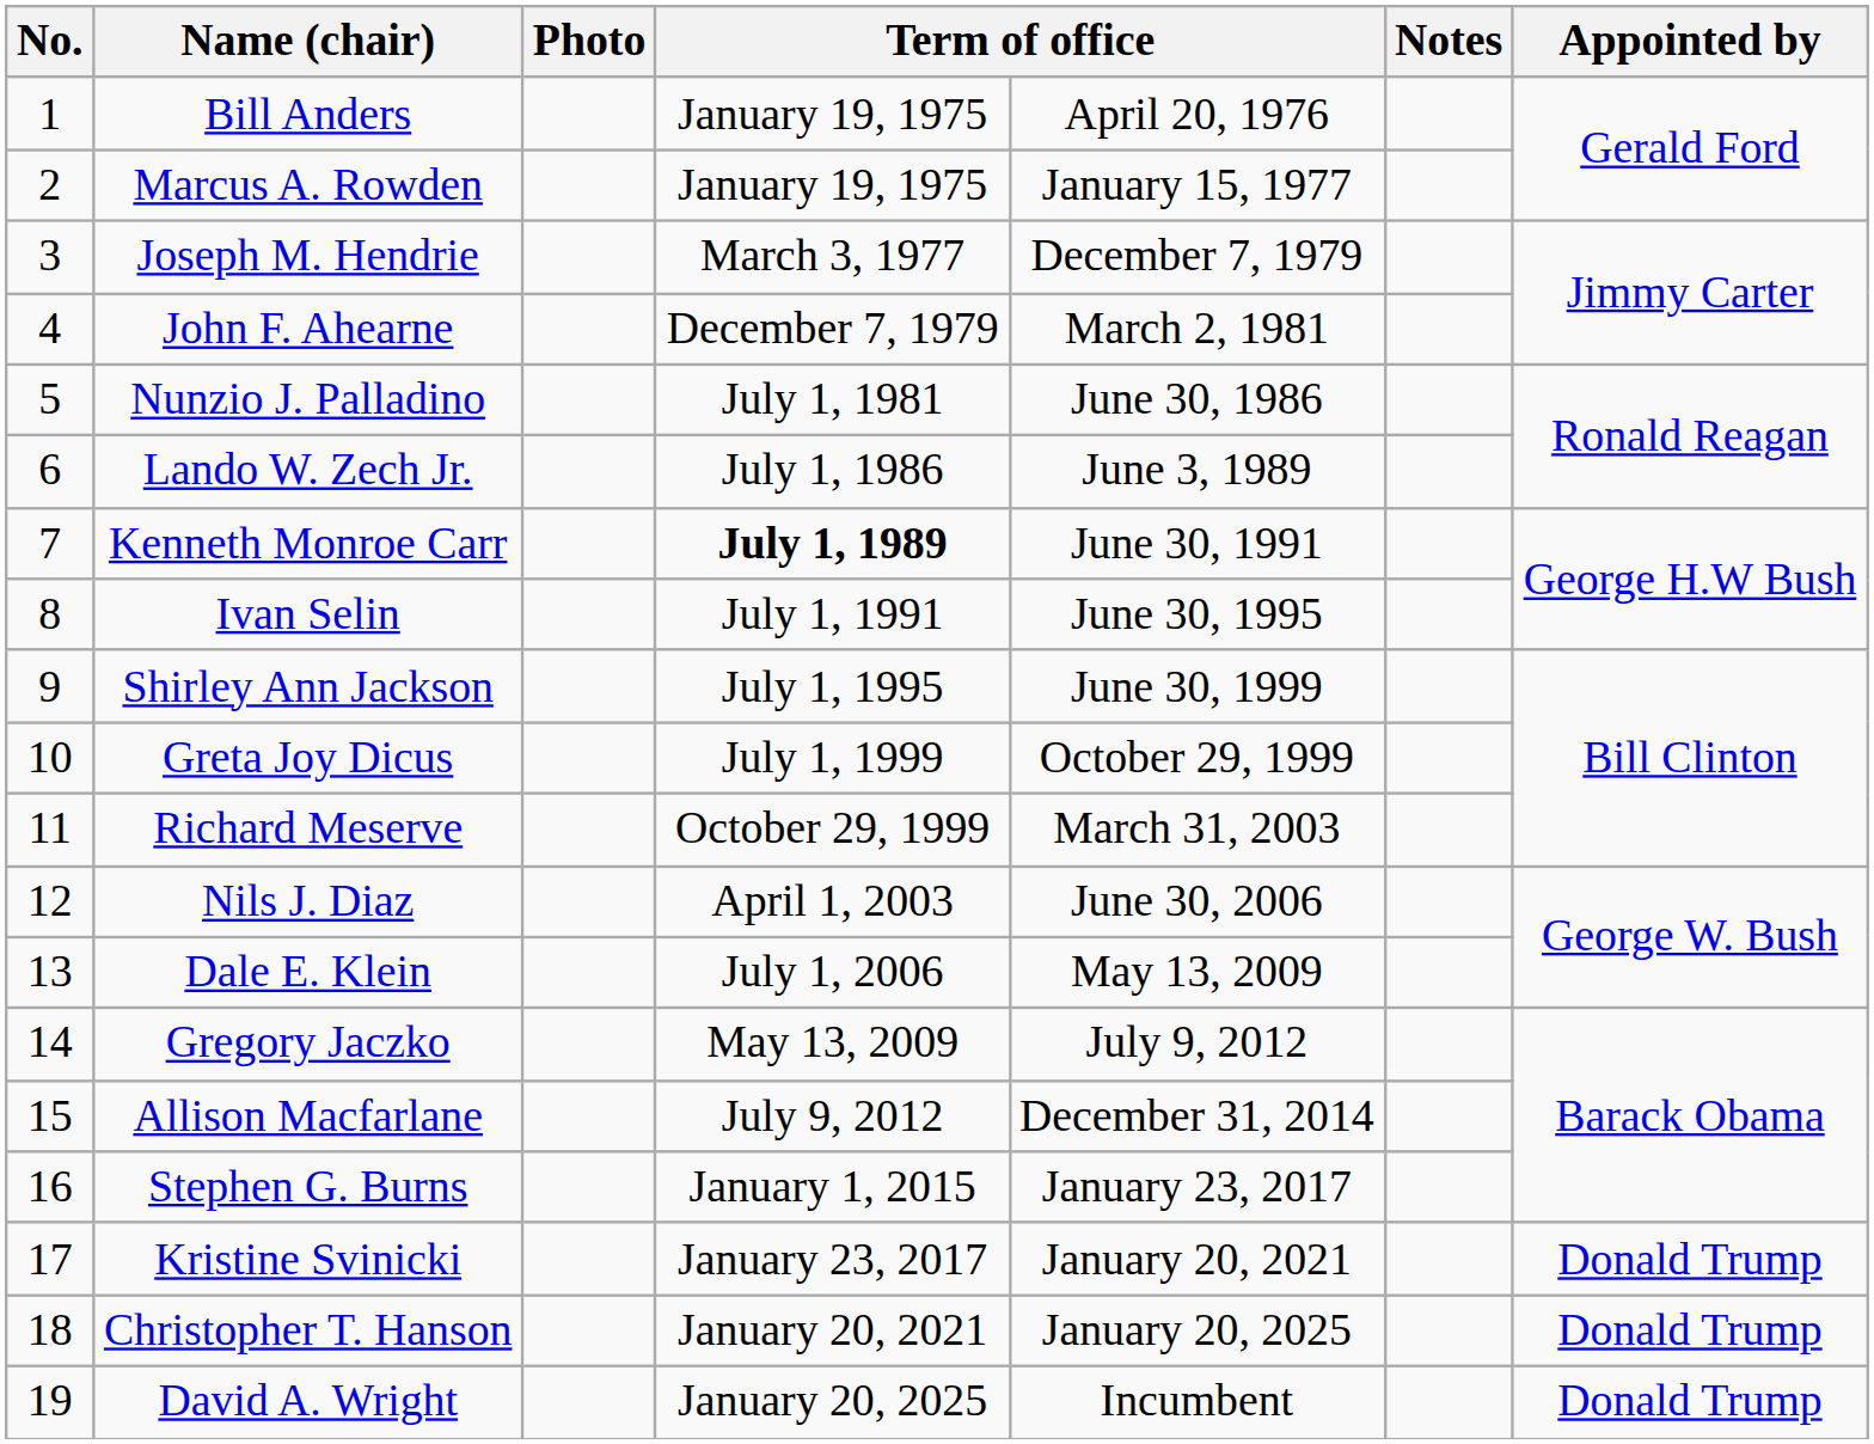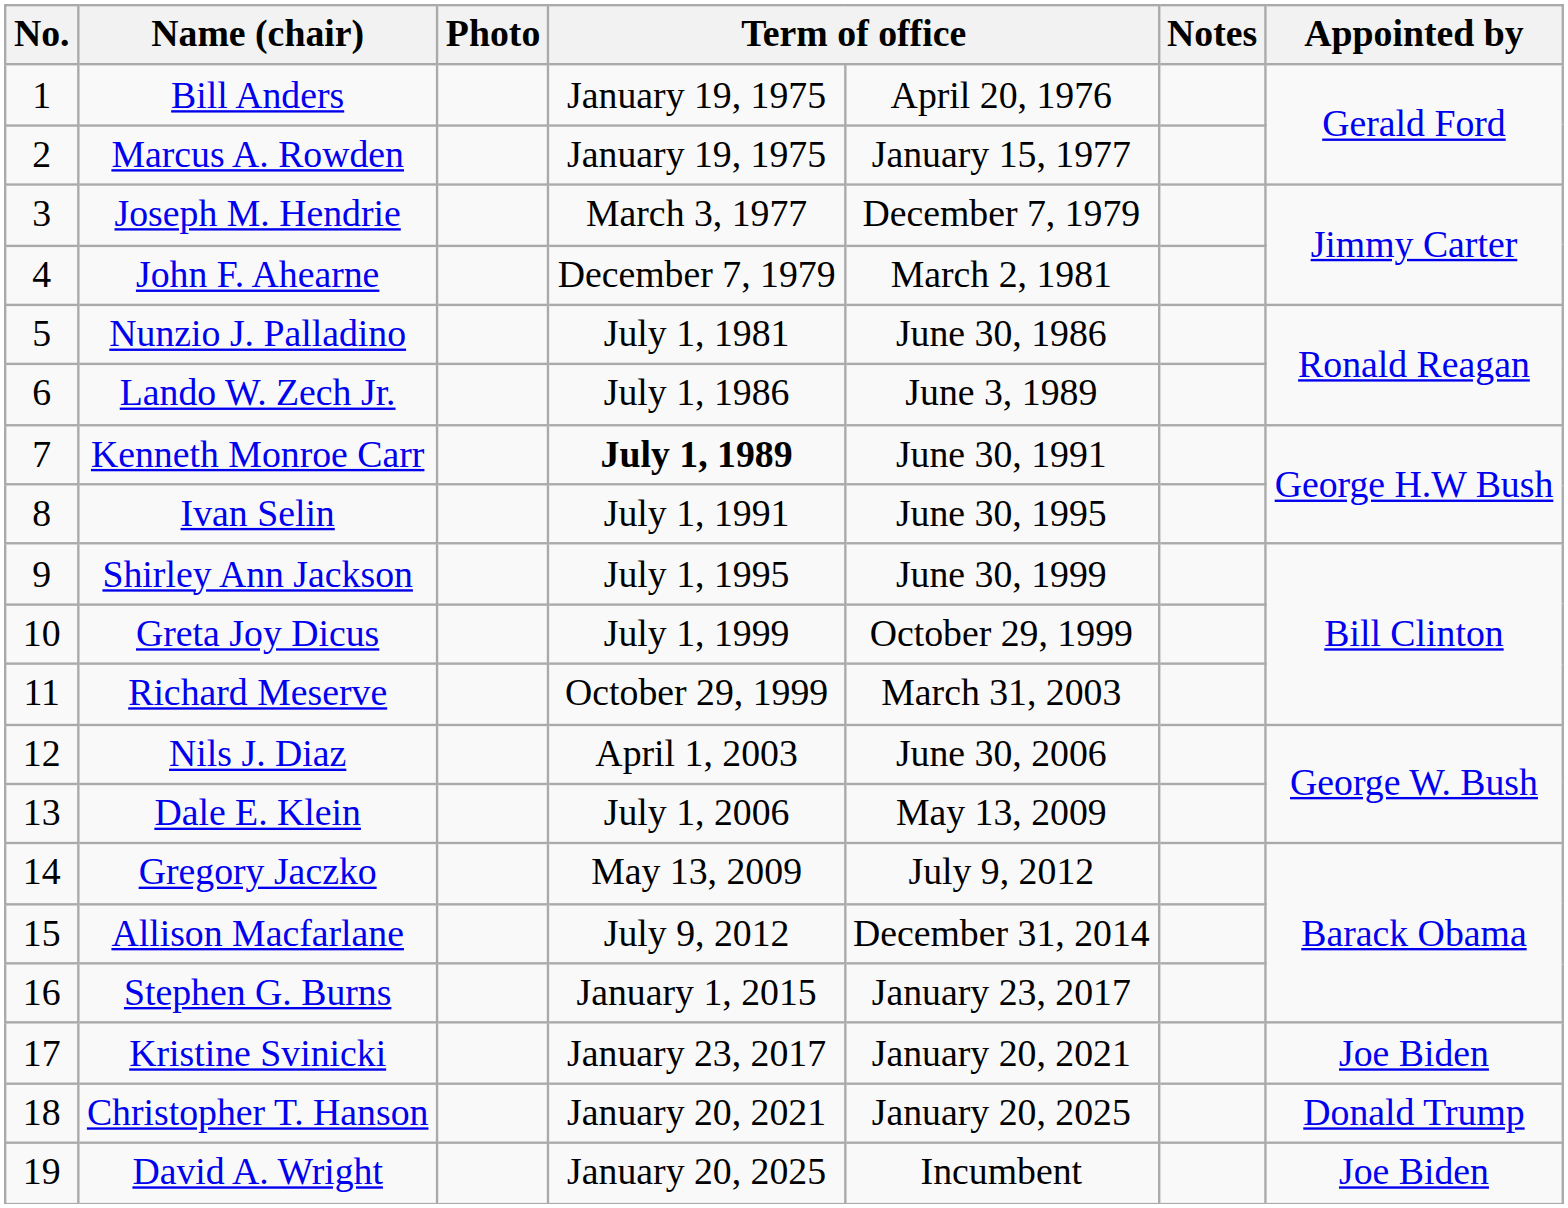Kristine Svinicki | Appointed by: Donald Trump -> Joe Biden
David A. Wright | Appointed by: Donald Trump -> Joe Biden
